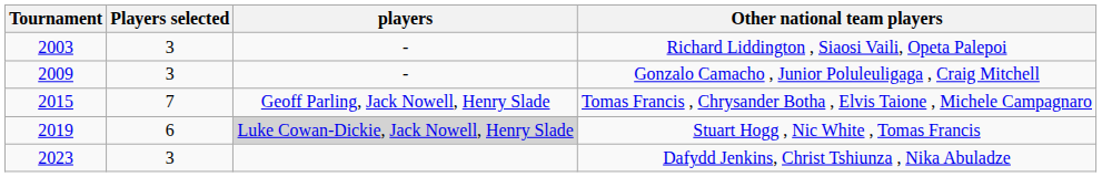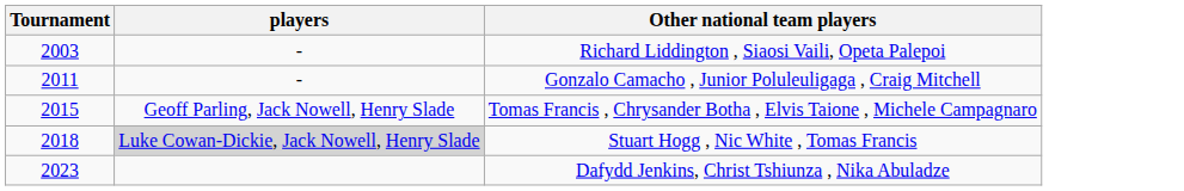- column: Players selected | 3 | 3 | 7 | 6 | 3
Gonzalo Camacho , Junior Poluleuligaga , Craig Mitchell | Tournament: 2009 -> 2011
Stuart Hogg , Nic White , Tomas Francis | Tournament: 2019 -> 2018
